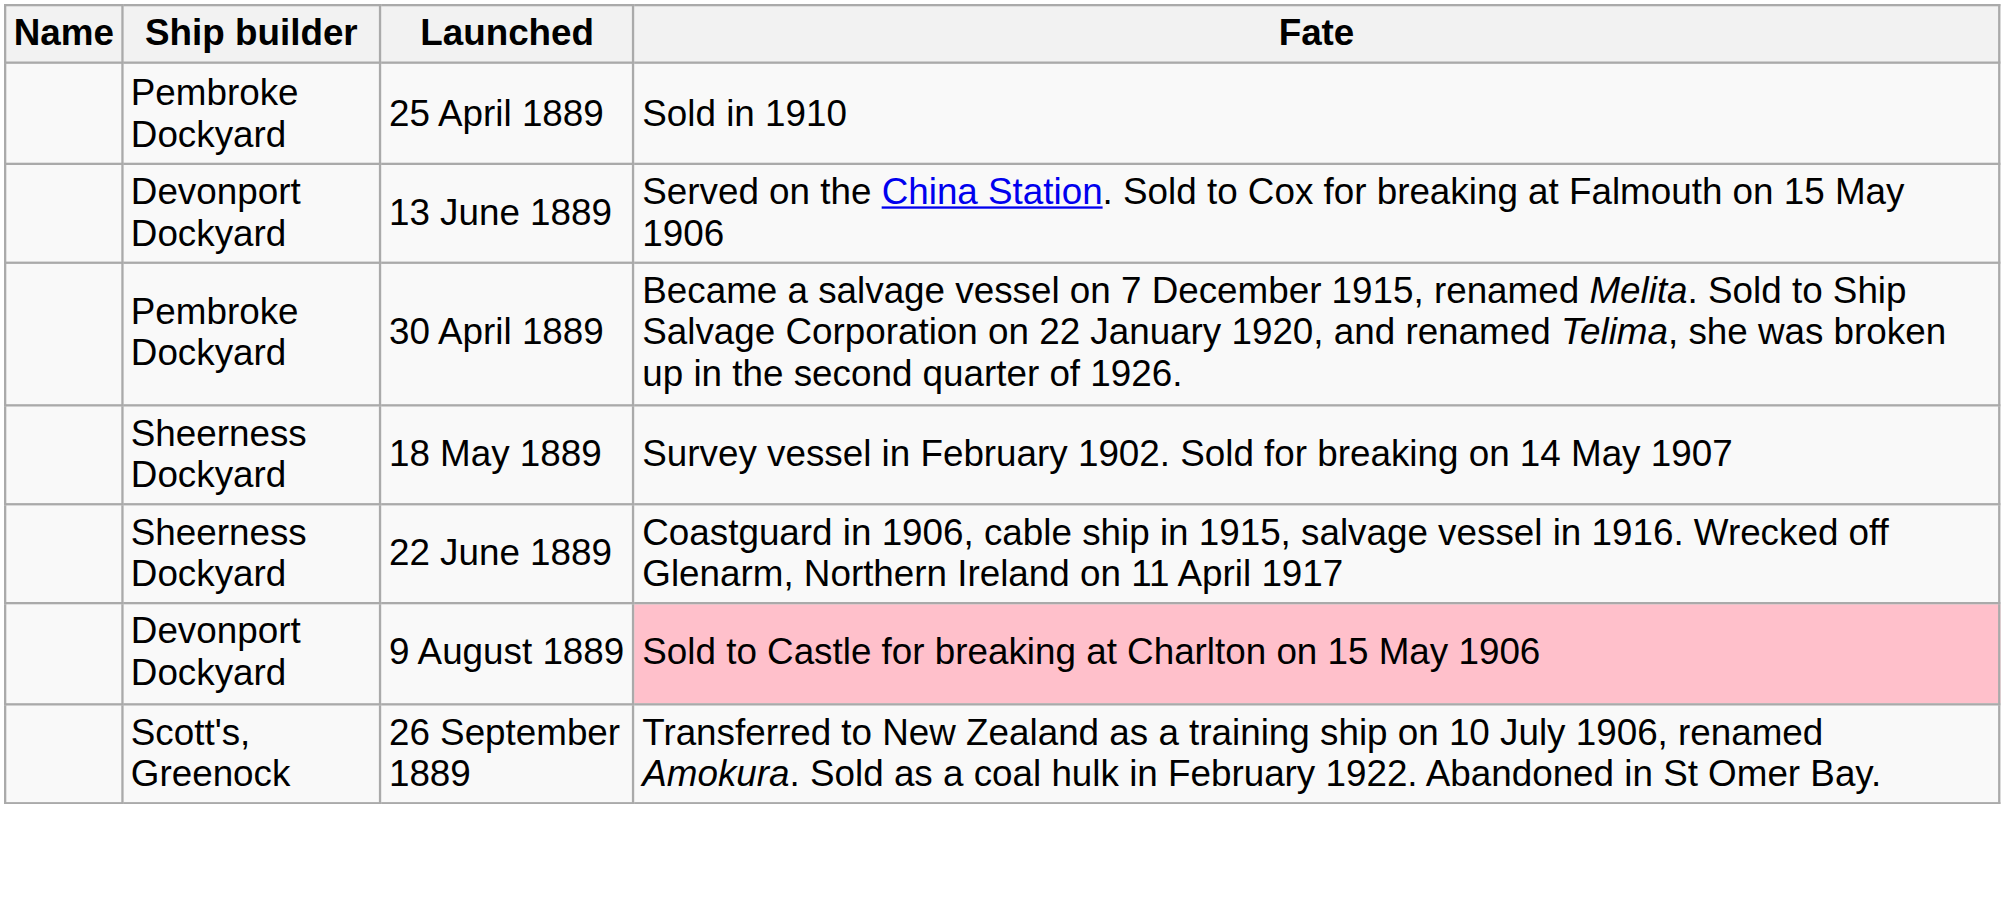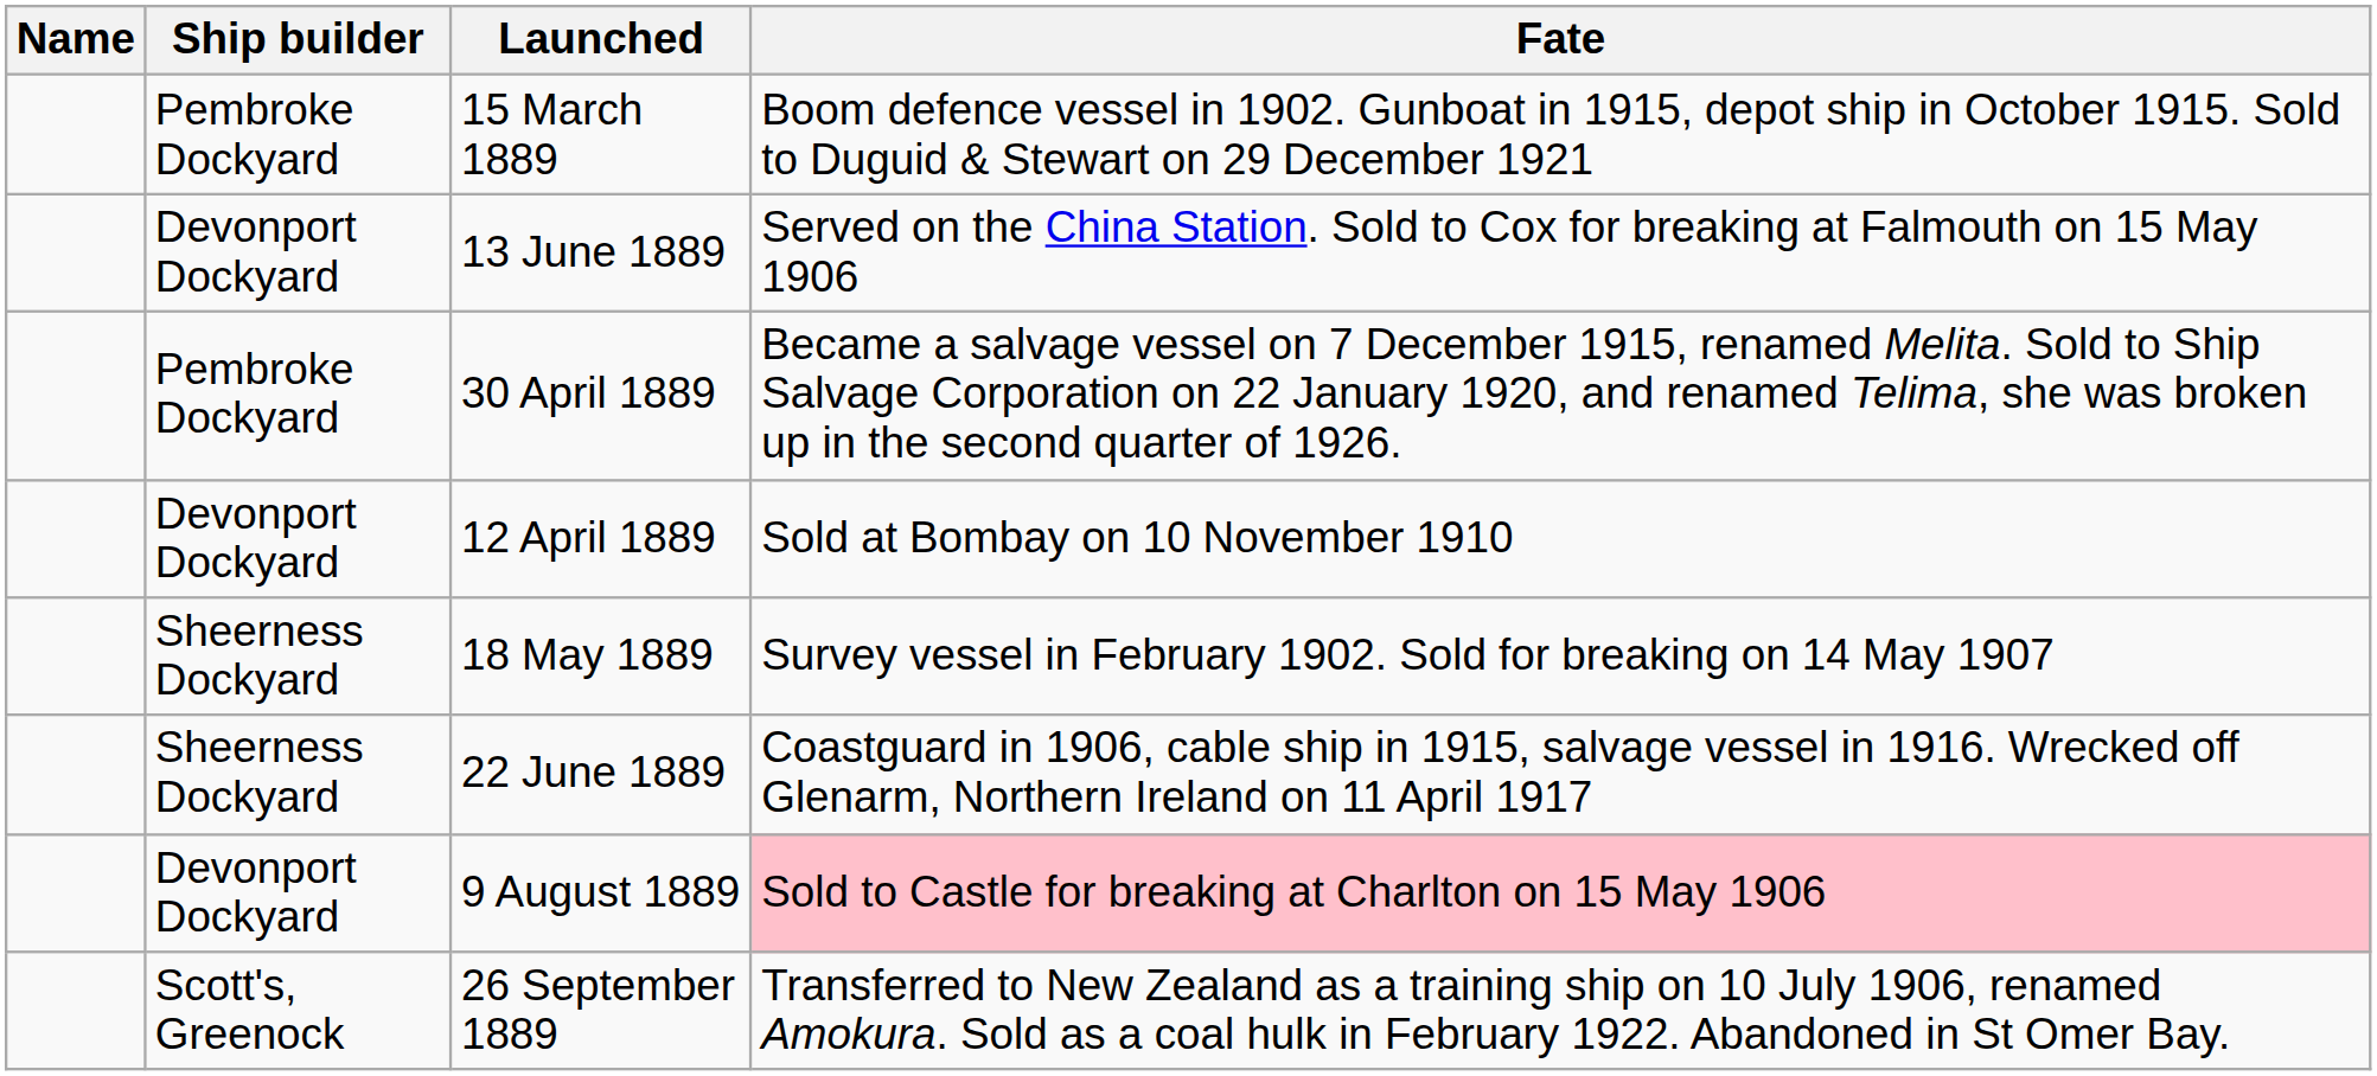+ row: Pembroke Dockyard | 15 March 1889 | Boom defence vessel in 1902. Gunboat in 1915, depot ship in October 1915. Sold to Duguid & Stewart on 29 December 1921
- row: Pembroke Dockyard | 25 April 1889 | Sold in 1910
+ row: Devonport Dockyard | 12 April 1889 | Sold at Bombay on 10 November 1910
